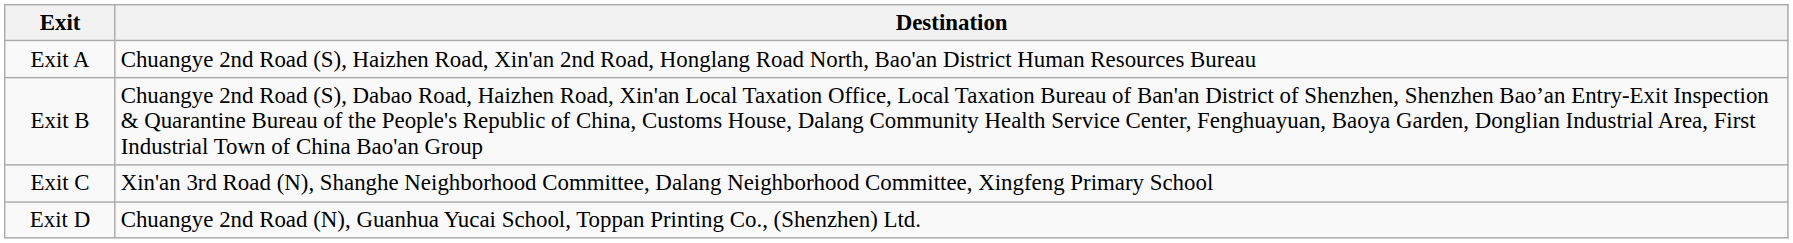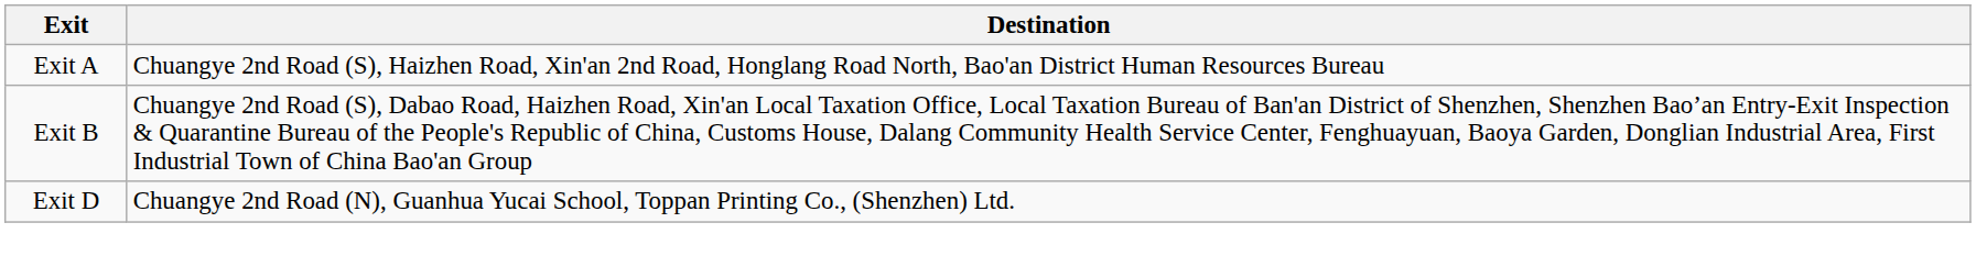- row: Exit C | Xin'an 3rd Road (N), Shanghe Neighborhood Committee, Dalang Neighborhood Committee, Xingfeng Primary School
